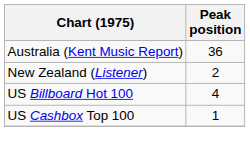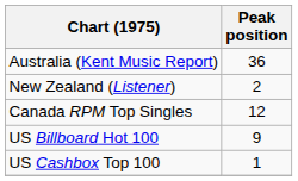+ row: Canada RPM Top Singles | 12
US Billboard Hot 100 | Peak position: 4 -> 9
